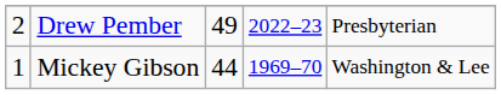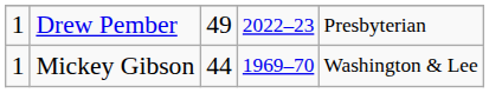Drew Pember | column 1: 2 -> 1
